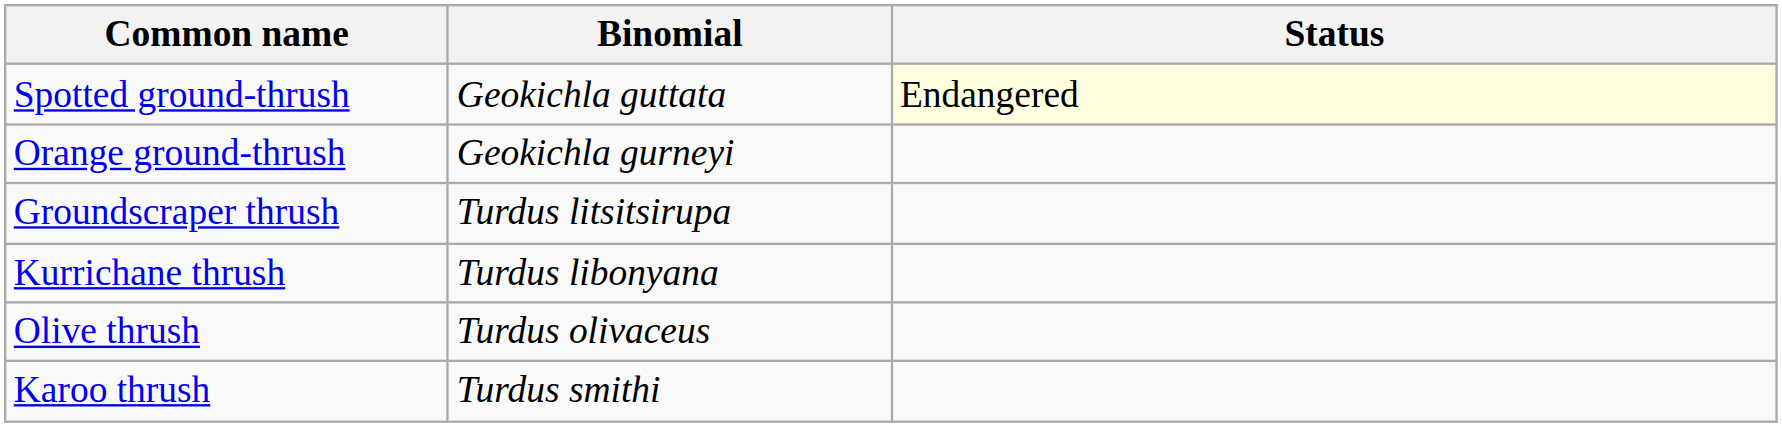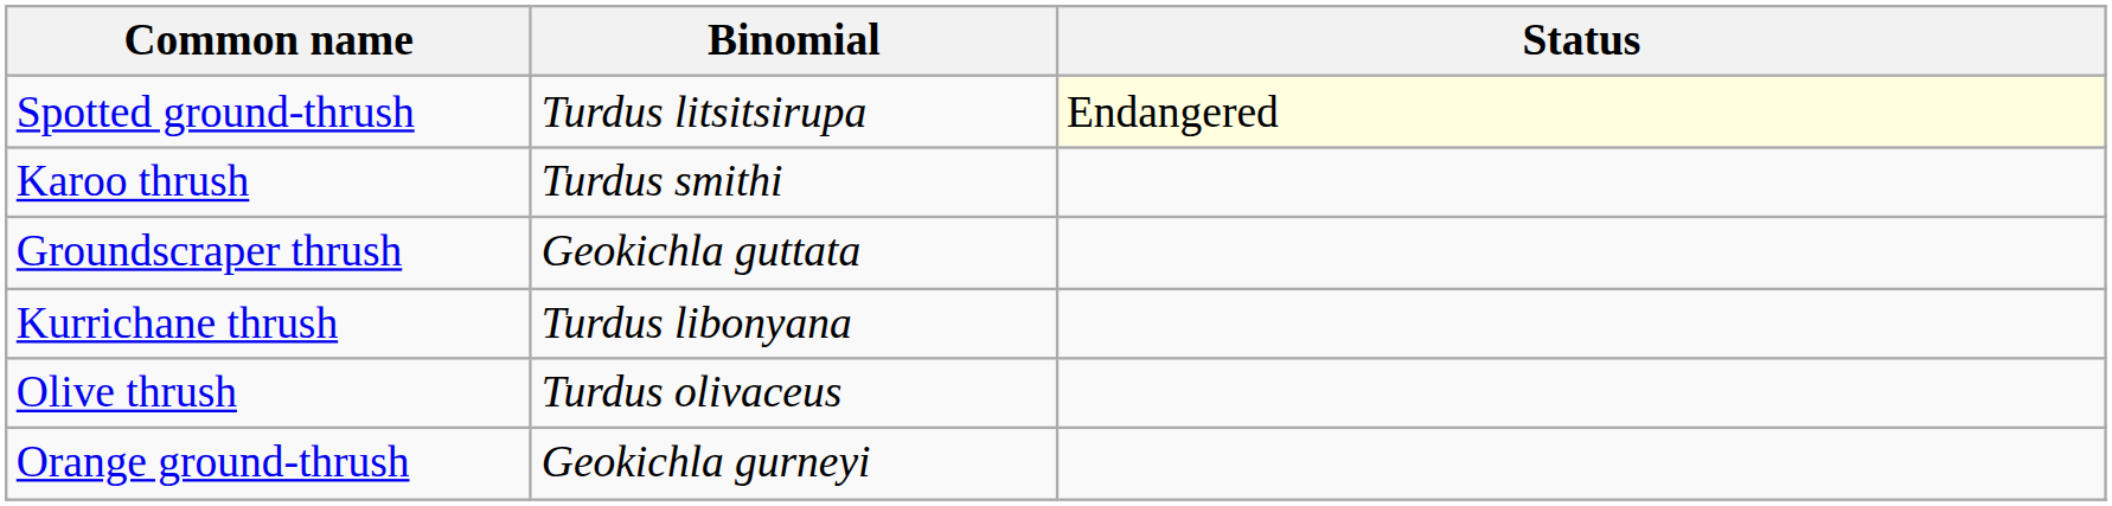Spotted ground-thrush | Binomial: Geokichla guttata -> Turdus litsitsirupa
rows swapped: Orange ground-thrush <-> Karoo thrush
Groundscraper thrush | Binomial: Turdus litsitsirupa -> Geokichla guttata
